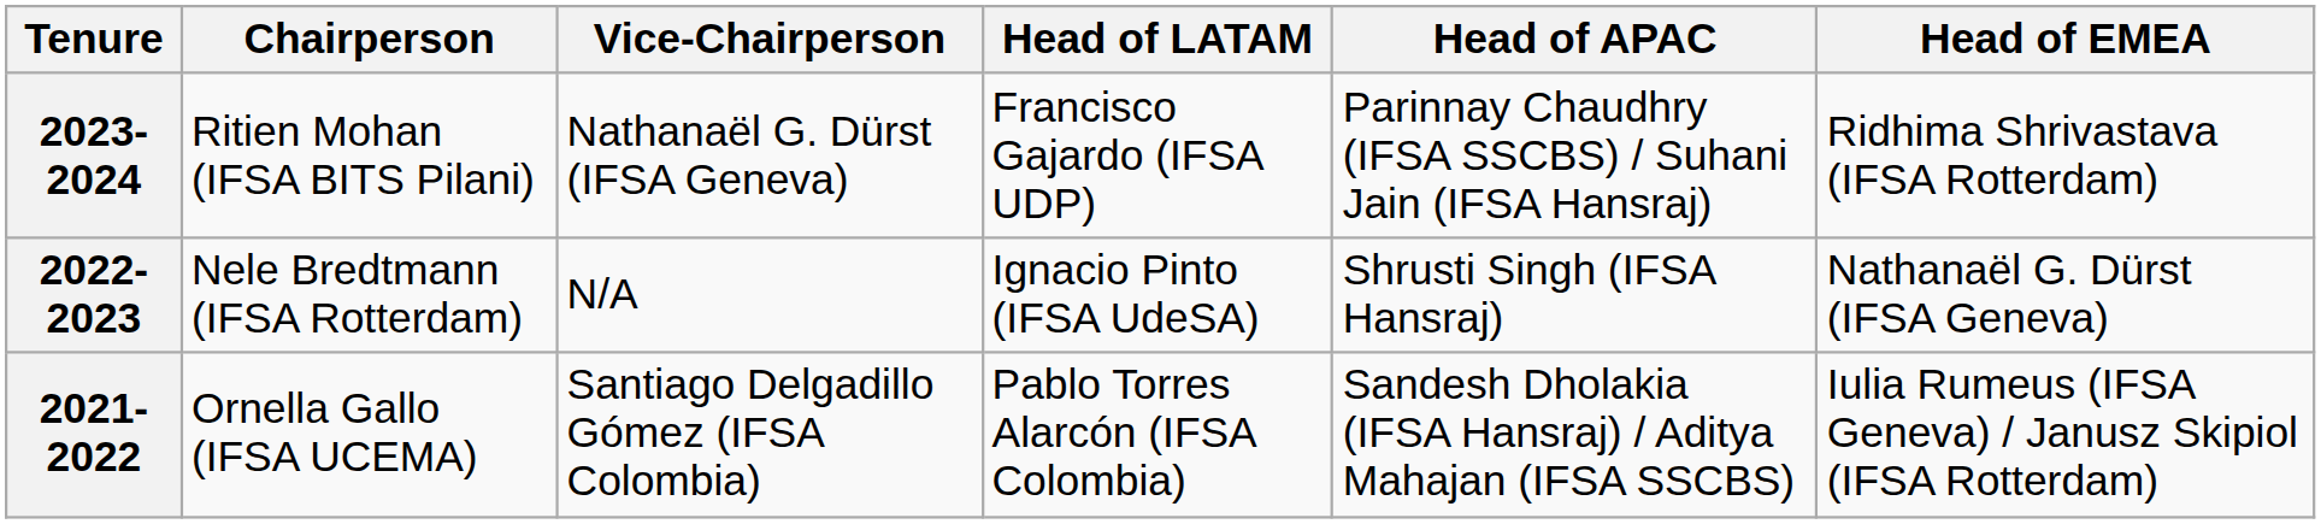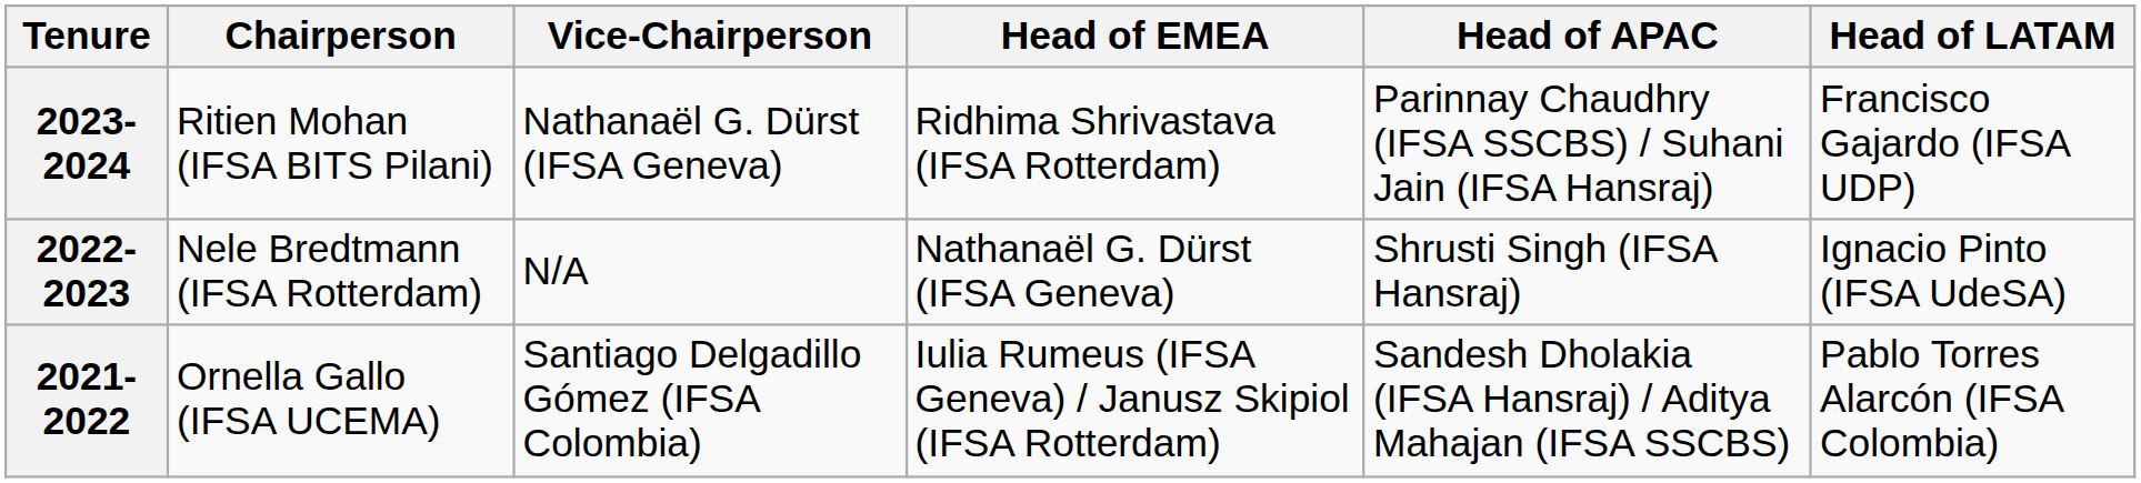columns swapped: Head of EMEA <-> Head of LATAM
